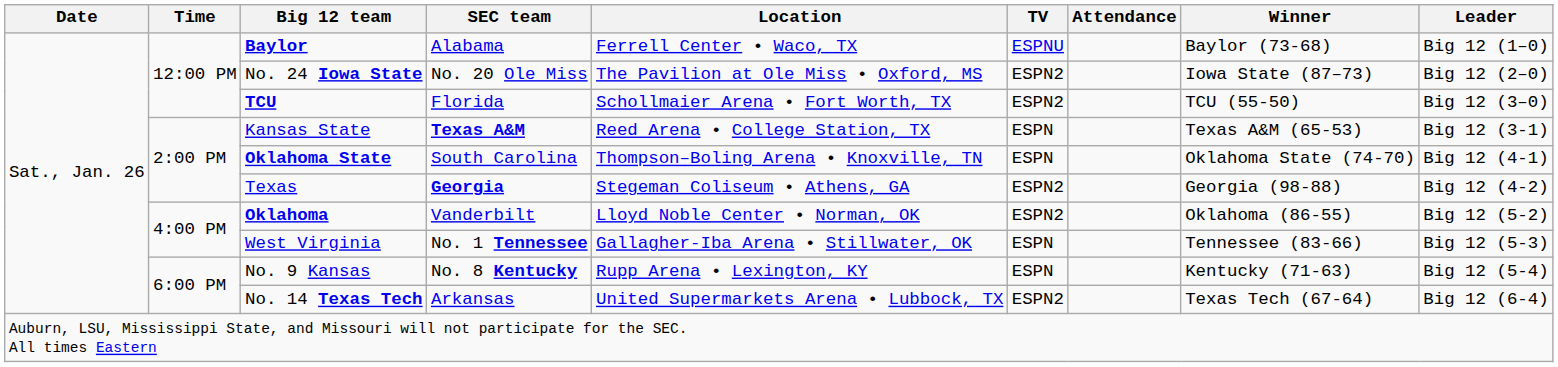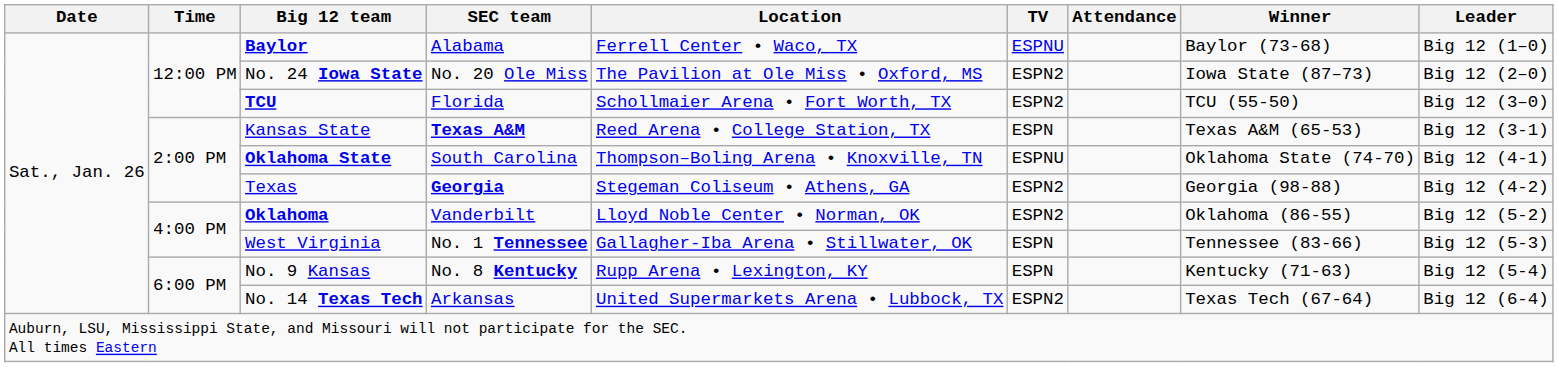Oklahoma State | TV: ESPN -> ESPNU
